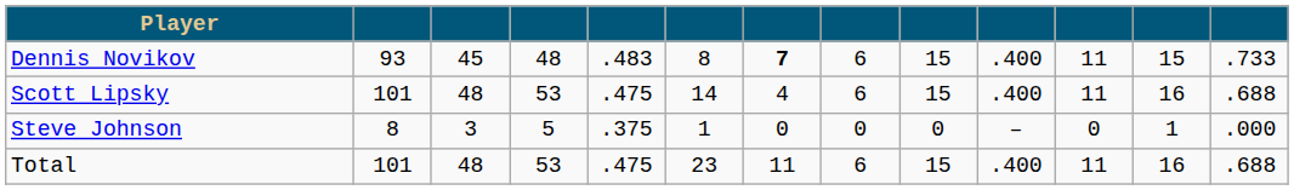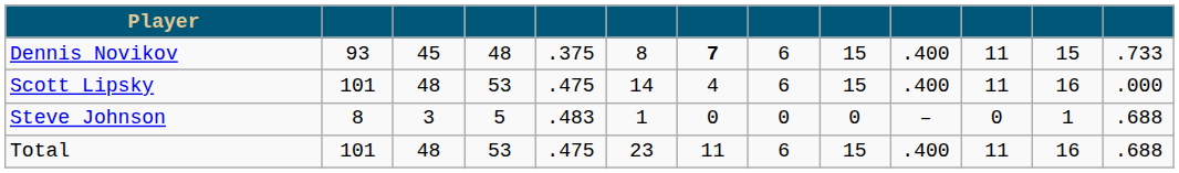Dennis Novikov | column 5: .483 -> .375
Scott Lipsky | column 13: .688 -> .000
Steve Johnson | column 5: .375 -> .483
Steve Johnson | column 13: .000 -> .688
